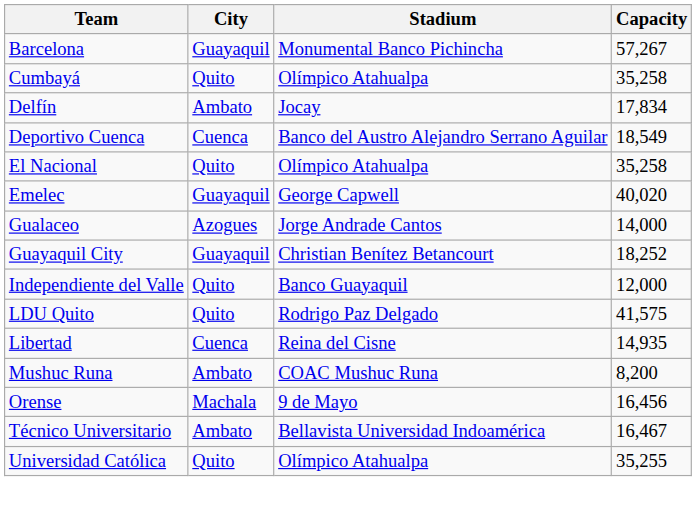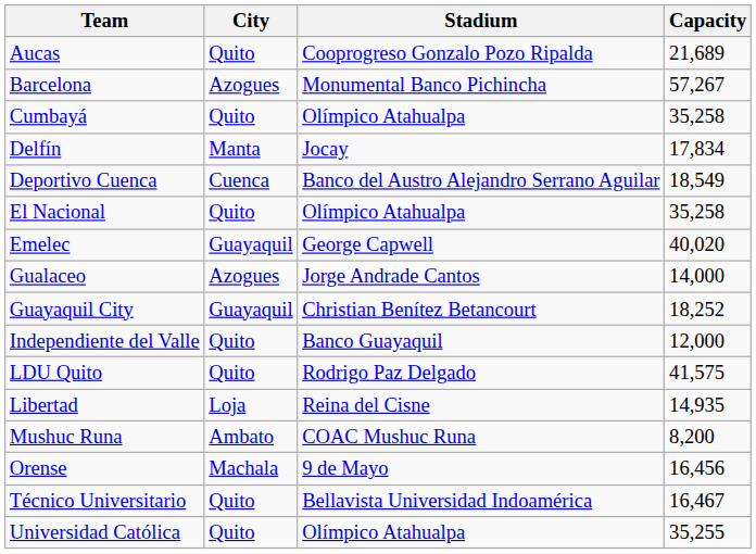+ row: Aucas | Quito | Cooprogreso Gonzalo Pozo Ripalda | 21,689
Barcelona | City: Guayaquil -> Azogues
Delfín | City: Ambato -> Manta
Libertad | City: Cuenca -> Loja
Técnico Universitario | City: Ambato -> Quito
